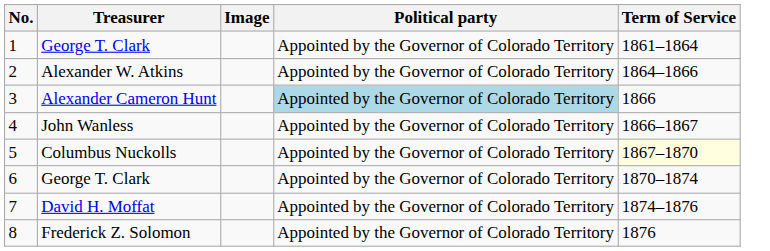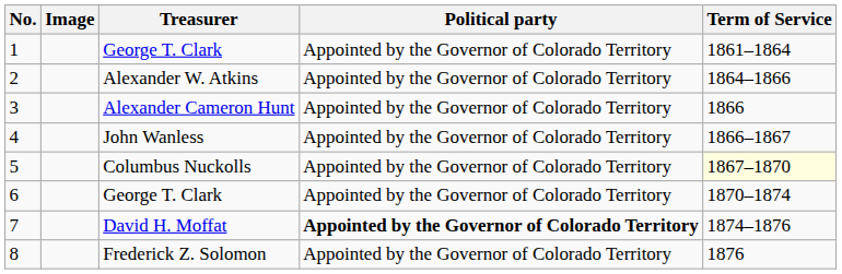columns swapped: Image <-> Treasurer
3 | Political party: lightblue background -> no background
7 | Political party: normal -> bold
